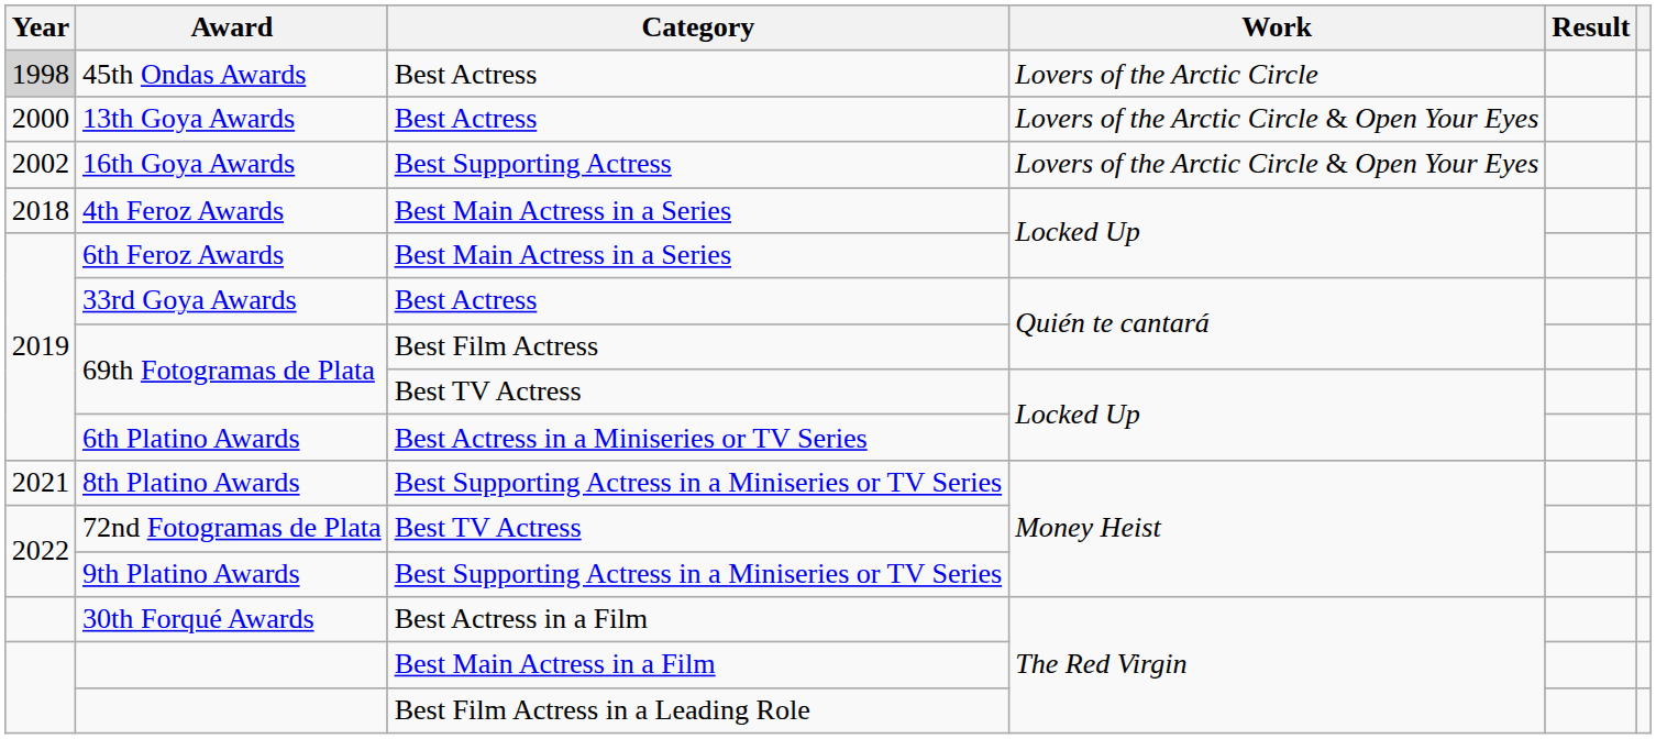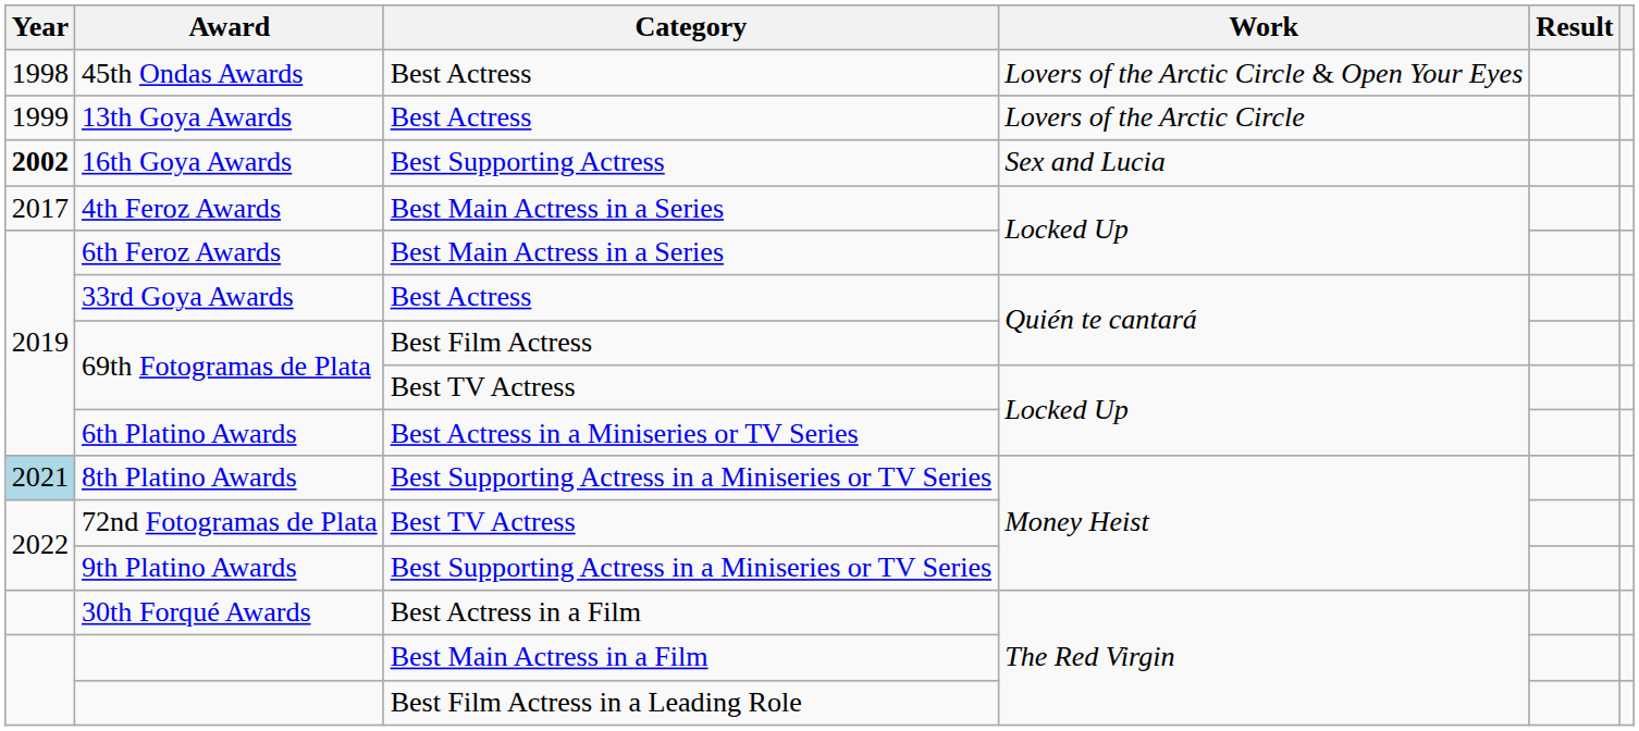45th Ondas Awards | Year: lightgrey background -> no background
45th Ondas Awards | Work: Lovers of the Arctic Circle -> Lovers of the Arctic Circle & Open Your Eyes
13th Goya Awards | Year: 2000 -> 1999
13th Goya Awards | Work: Lovers of the Arctic Circle & Open Your Eyes -> Lovers of the Arctic Circle
16th Goya Awards | Year: normal -> bold
16th Goya Awards | Work: Lovers of the Arctic Circle & Open Your Eyes -> Sex and Lucia
4th Feroz Awards | Year: 2018 -> 2017
8th Platino Awards | Year: no background -> lightblue background
